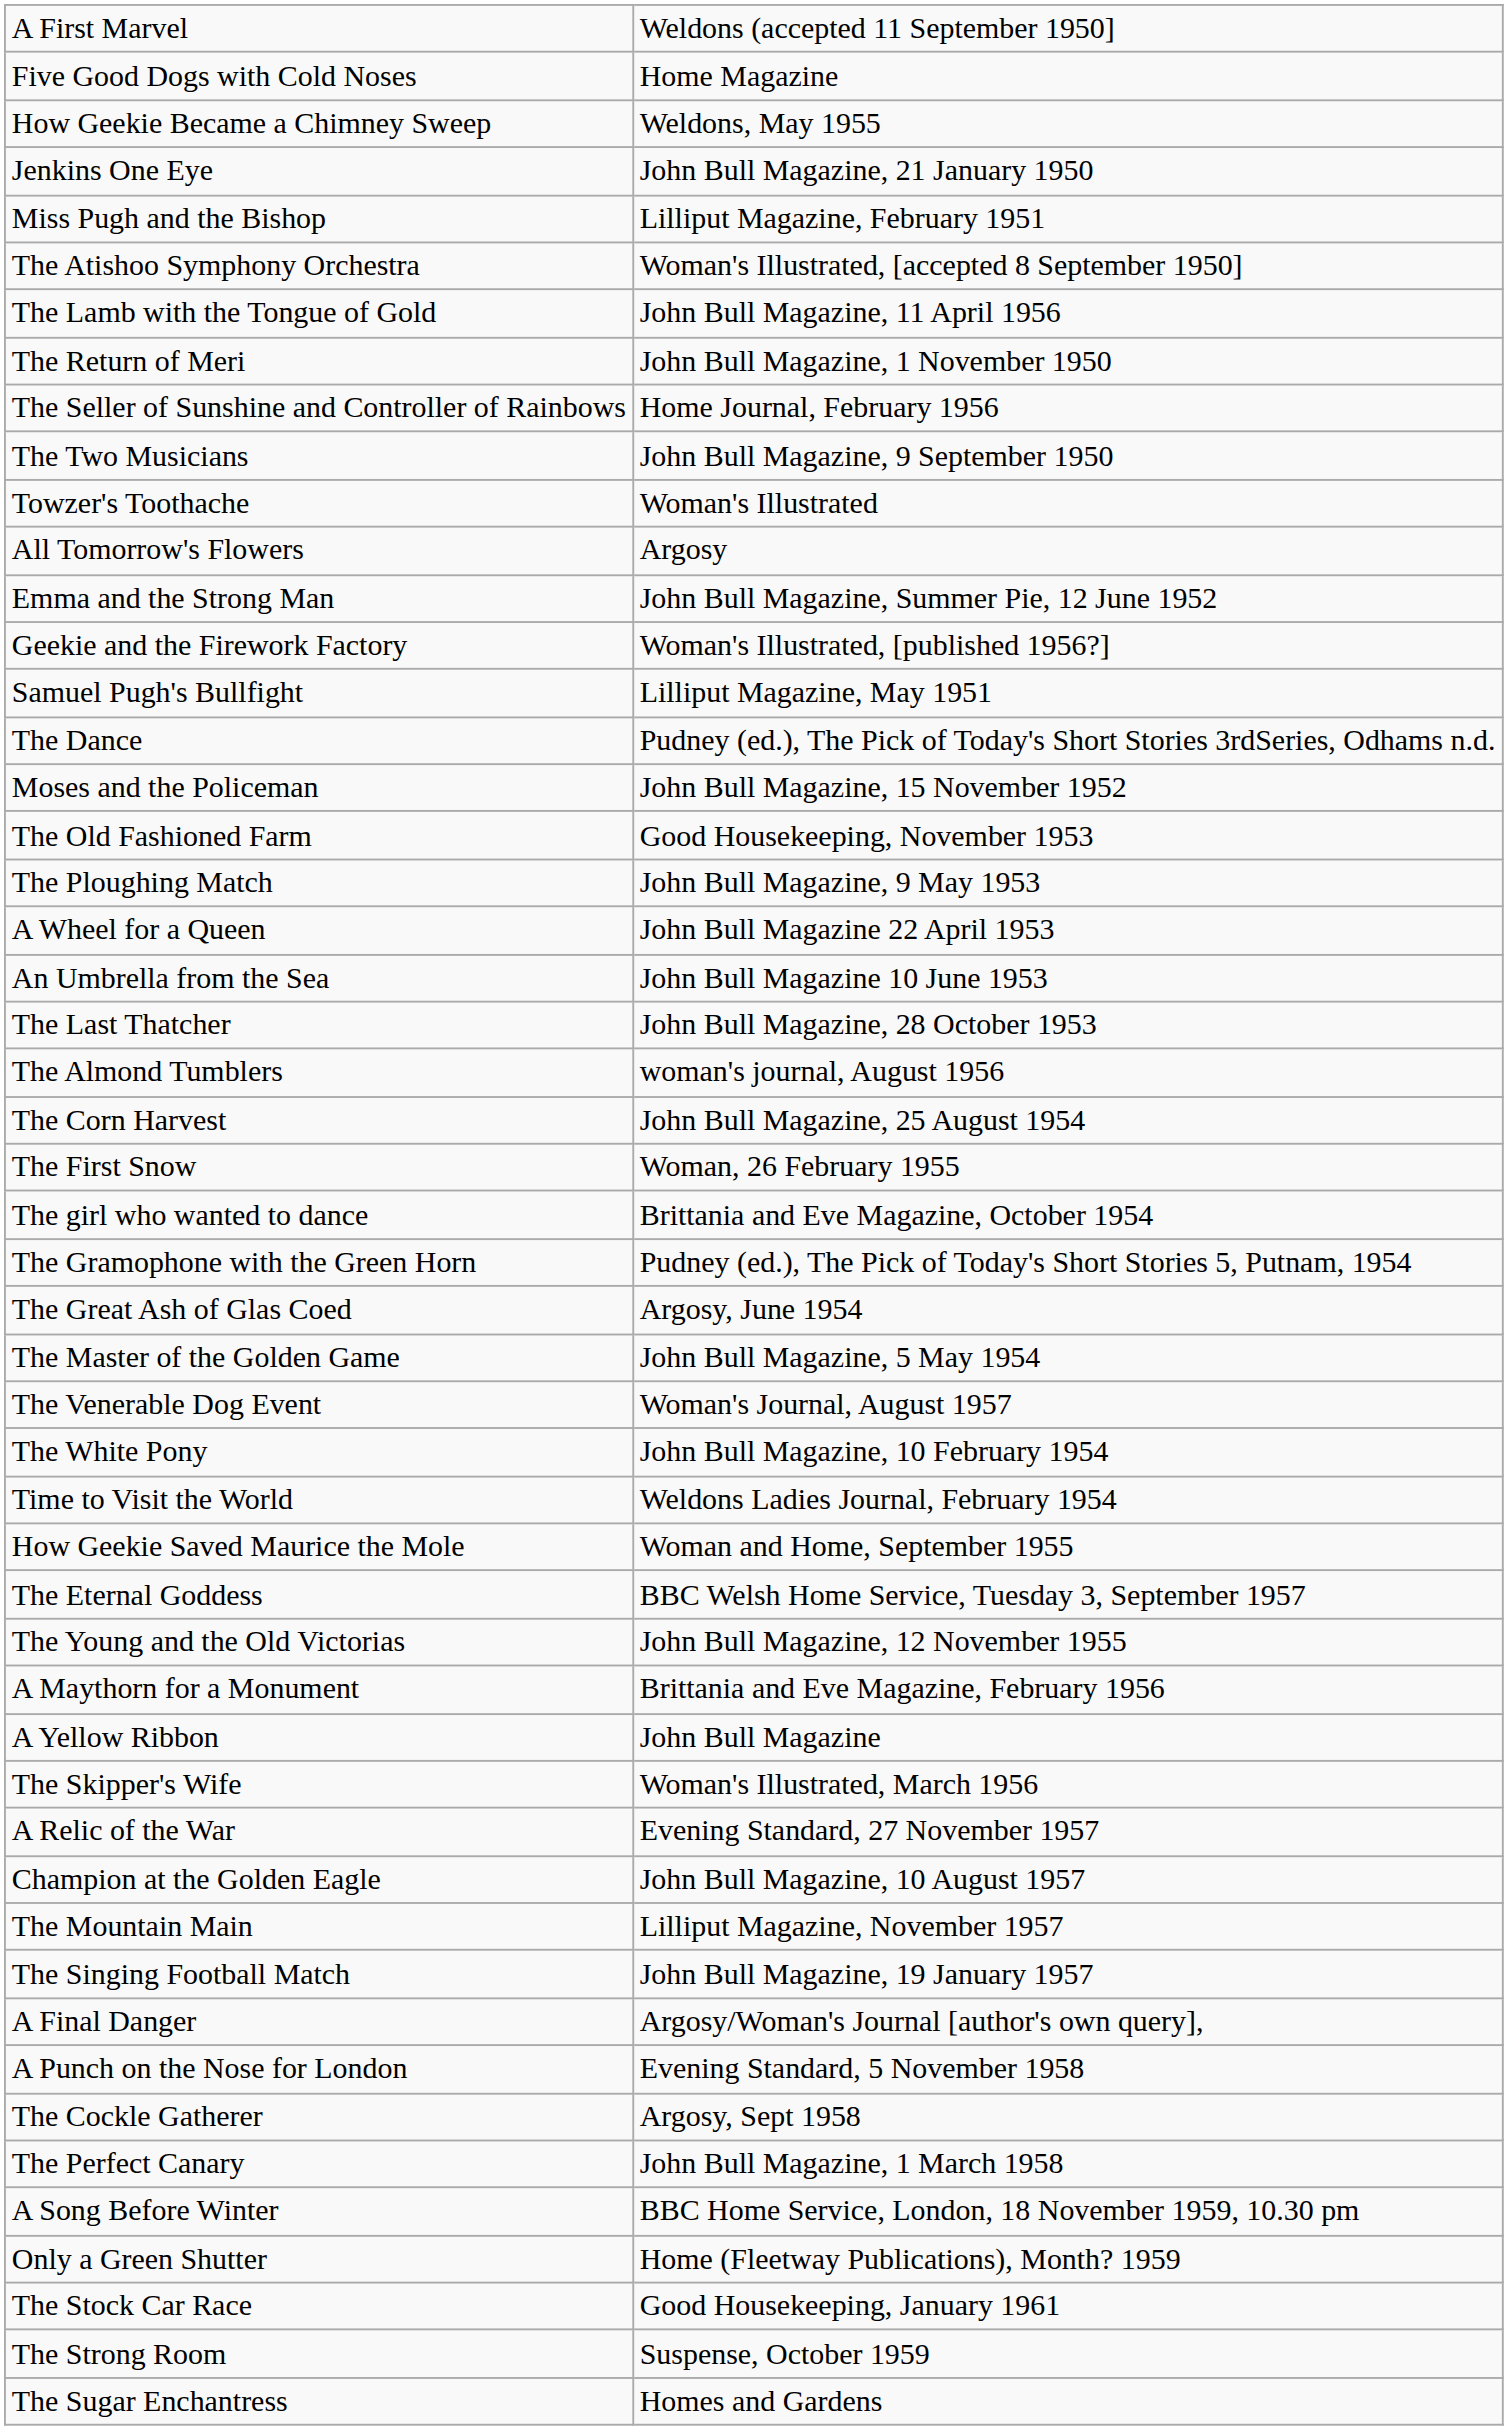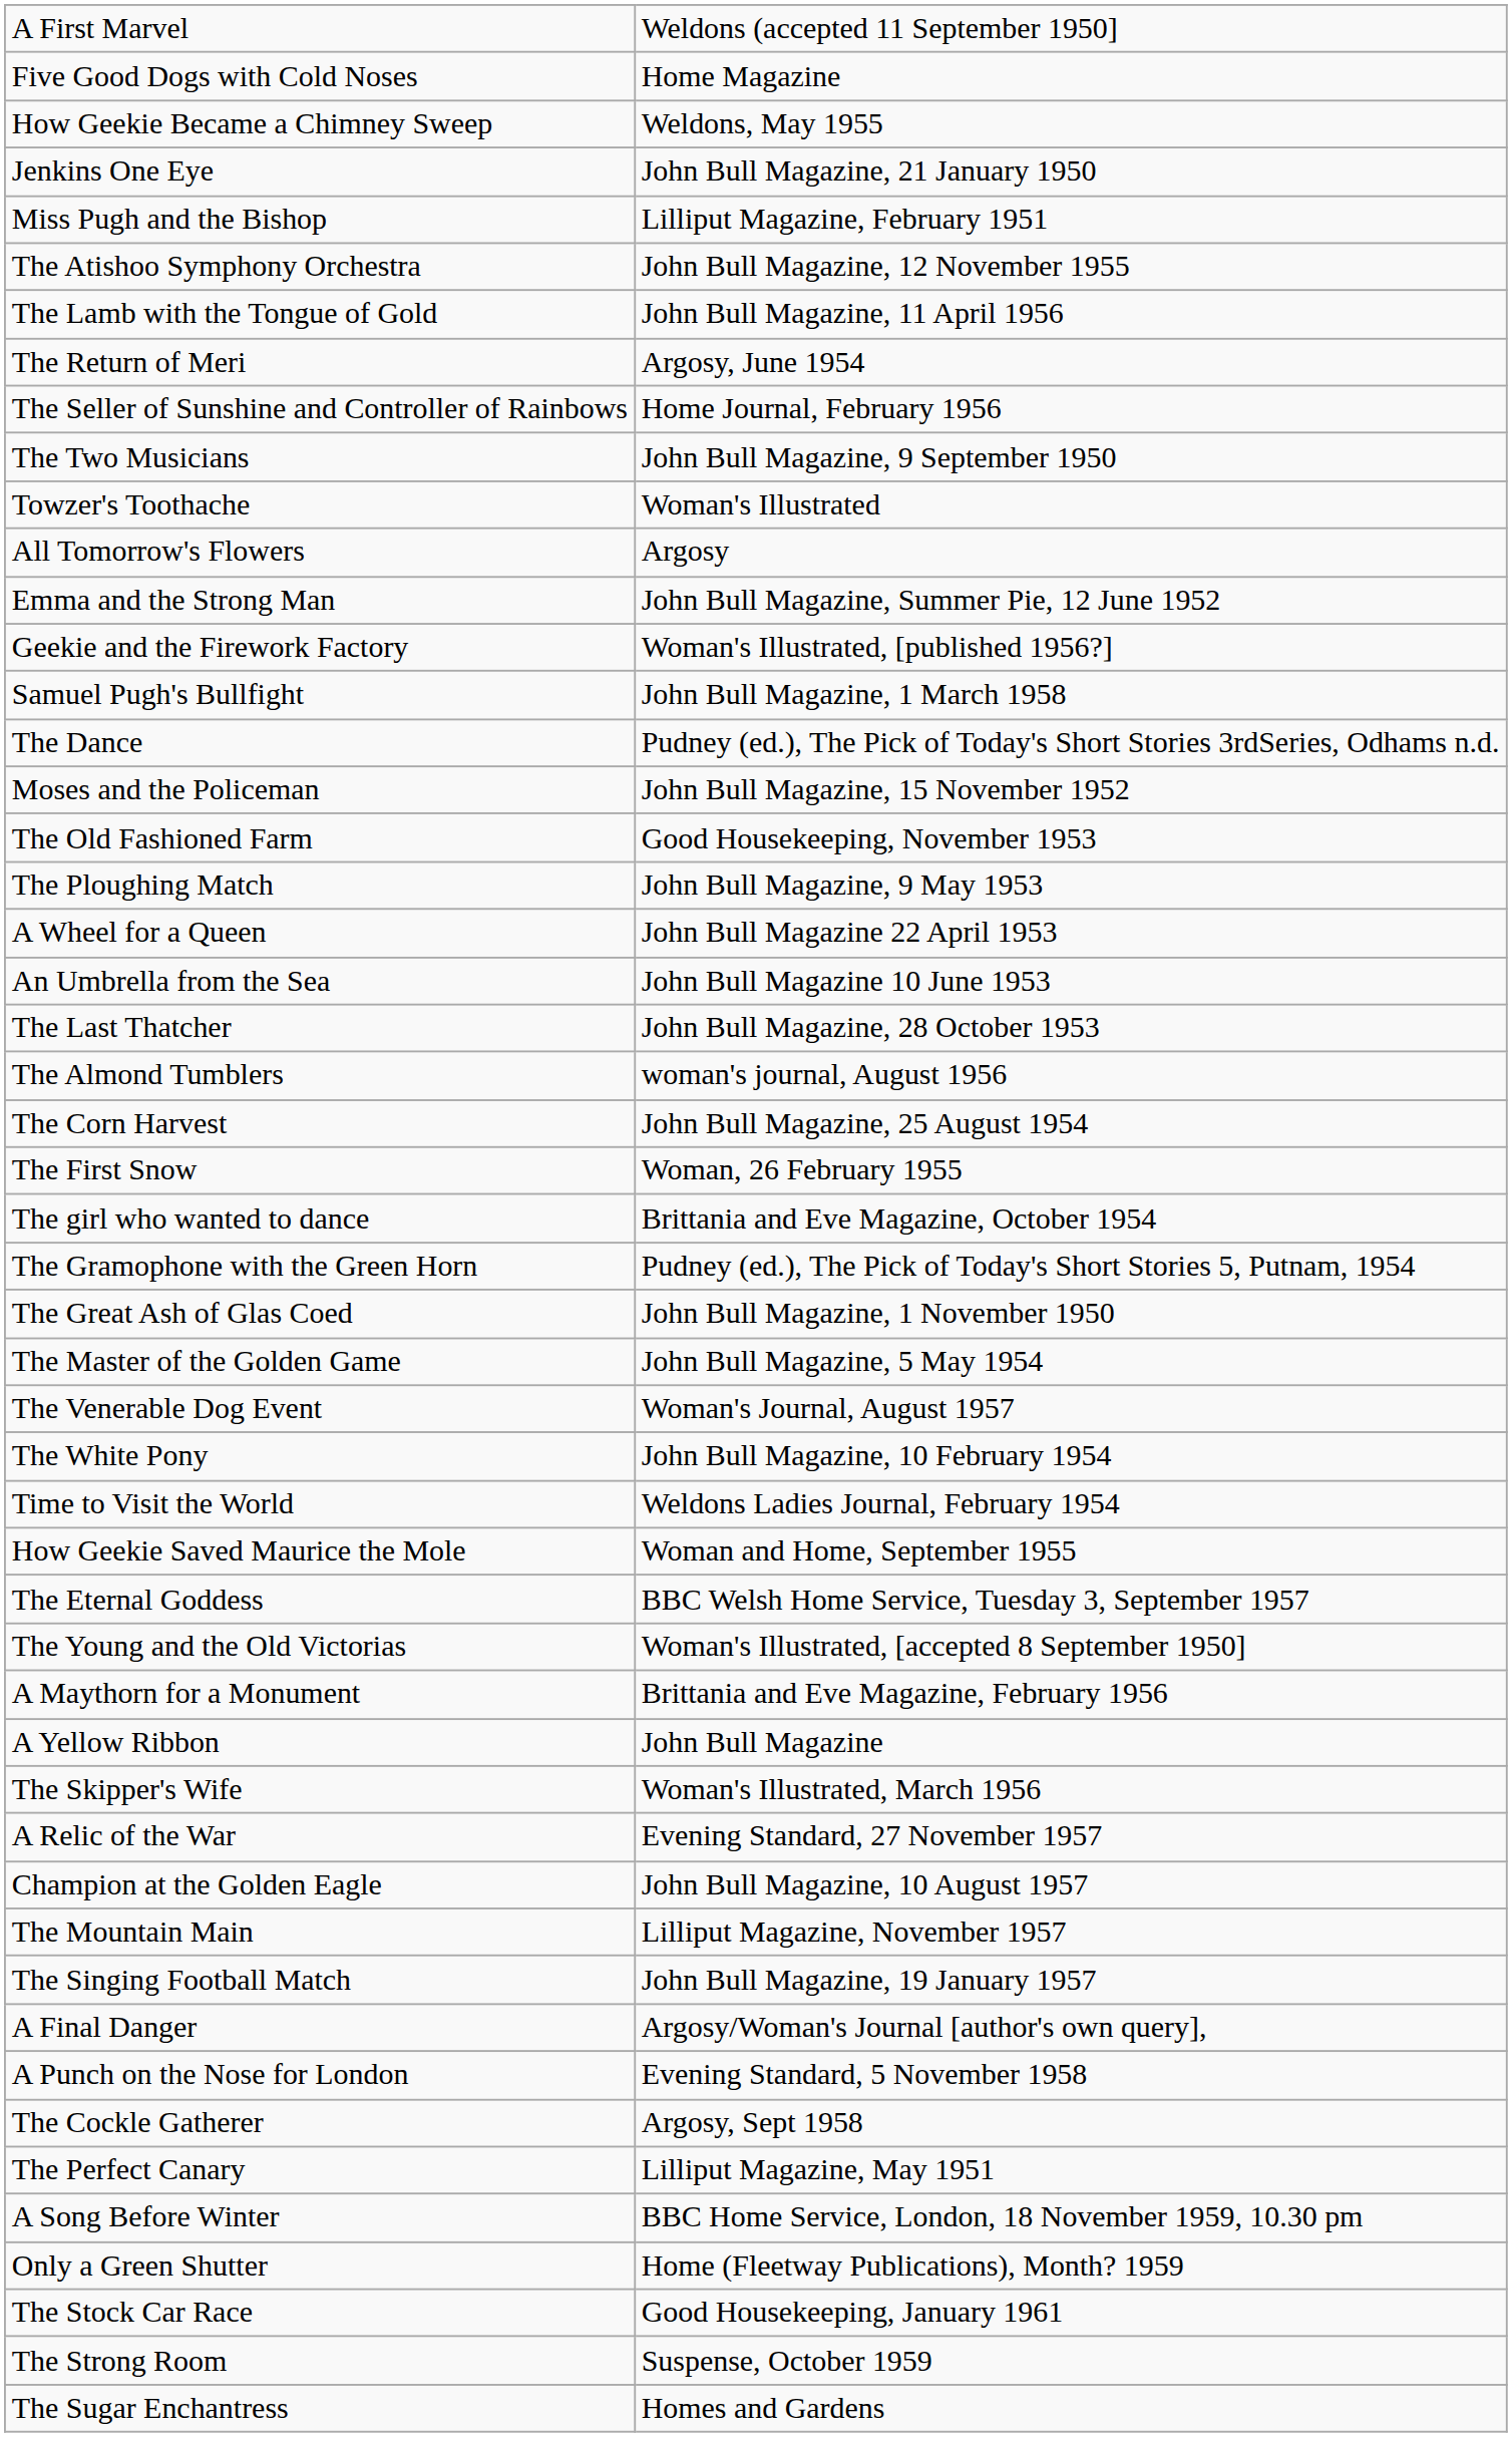The Atishoo Symphony Orchestra | column 2: Woman's Illustrated, [accepted 8 September 1950] -> John Bull Magazine, 12 November 1955
The Return of Meri | column 2: John Bull Magazine, 1 November 1950 -> Argosy, June 1954
Samuel Pugh's Bullfight | column 2: Lilliput Magazine, May 1951 -> John Bull Magazine, 1 March 1958
The Great Ash of Glas Coed | column 2: Argosy, June 1954 -> John Bull Magazine, 1 November 1950
The Young and the Old Victorias | column 2: John Bull Magazine, 12 November 1955 -> Woman's Illustrated, [accepted 8 September 1950]
The Perfect Canary | column 2: John Bull Magazine, 1 March 1958 -> Lilliput Magazine, May 1951
